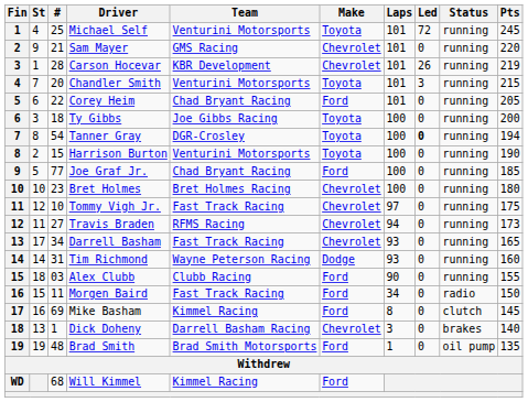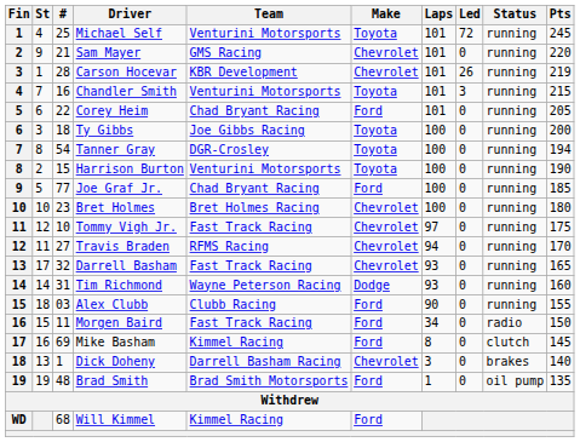Chandler Smith | #: 20 -> 16
Tanner Gray | Led: bold -> normal
Travis Braden | Pts: 173 -> 170
Darrell Basham | #: 34 -> 32
